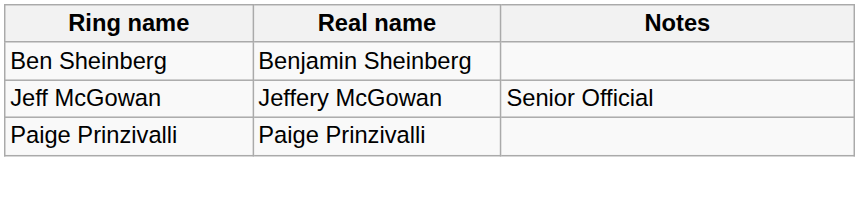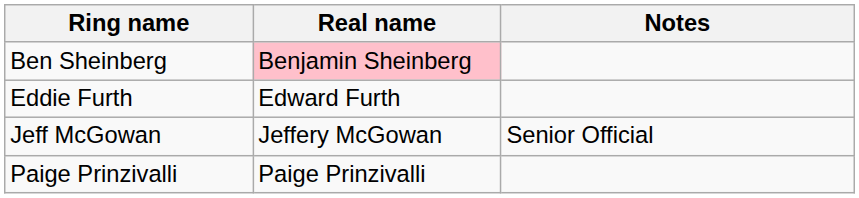Ben Sheinberg | Real name: no background -> pink background
+ row: Eddie Furth | Edward Furth
